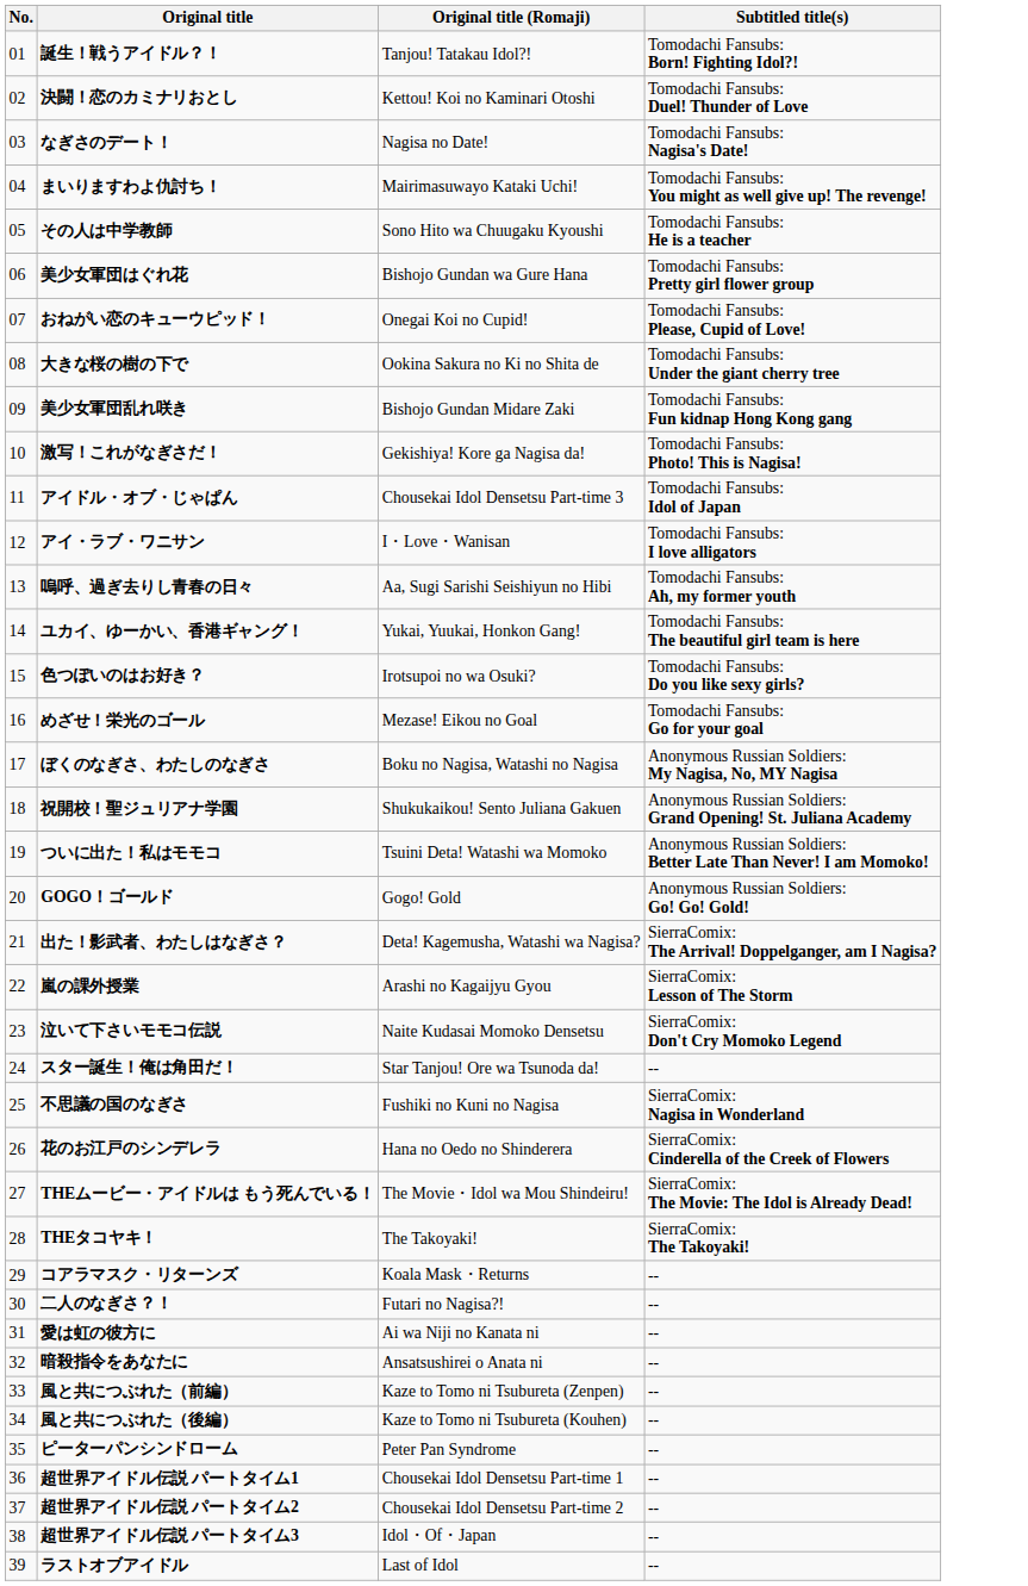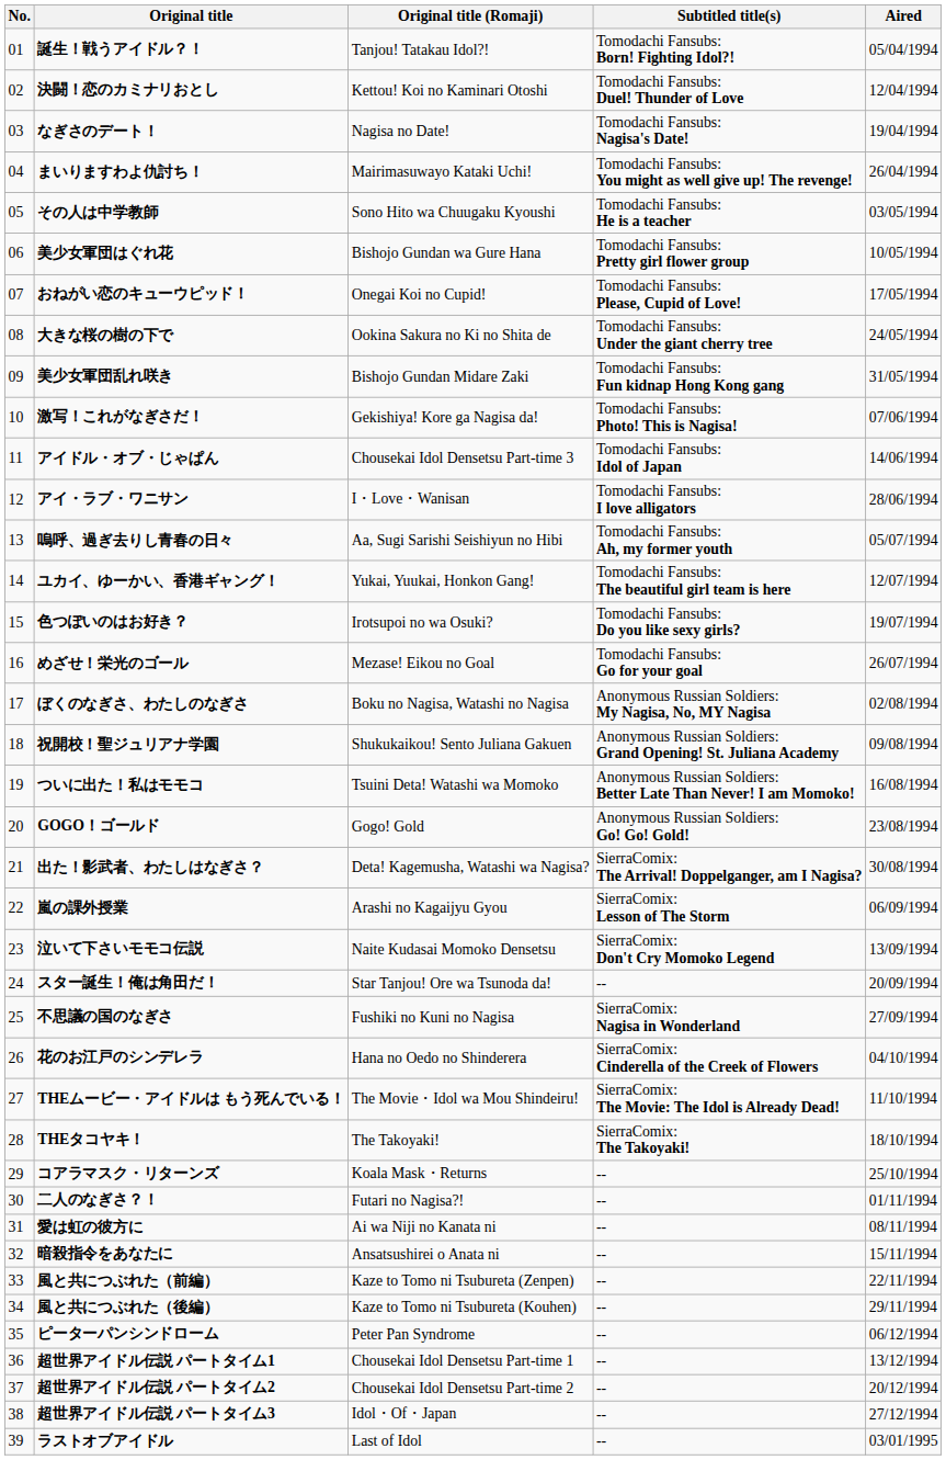+ column: Aired | 05/04/1994 | 12/04/1994 | 19/04/1994 | 26/04/1994 | 03/05/1994 | 10/05/1994 | 17/05/1994 | 24/05/1994 | 31/05/1994 | 07/06/1994 | 14/06/1994 | 28/06/1994 | 05/07/1994 | 12/07/1994 | 19/07/1994 | 26/07/1994 | 02/08/1994 | 09/08/1994 | 16/08/1994 | 23/08/1994 | 30/08/1994 | 06/09/1994 | 13/09/1994 | 20/09/1994 | 27/09/1994 | 04/10/1994 | 11/10/1994 | 18/10/1994 | 25/10/1994 | 01/11/1994 | 08/11/1994 | 15/11/1994 | 22/11/1994 | 29/11/1994 | 06/12/1994 | 13/12/1994 | 20/12/1994 | 27/12/1994 | 03/01/1995
